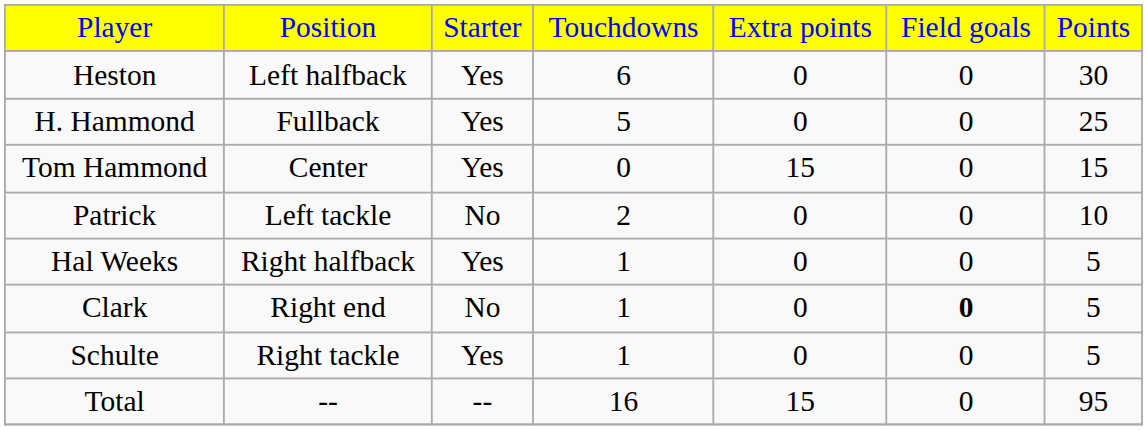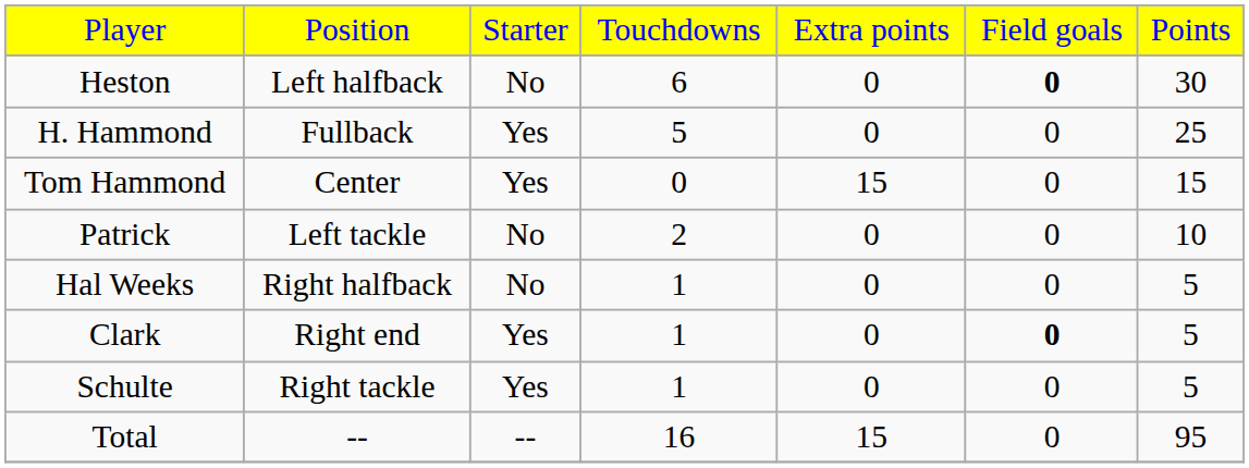Heston | column 3: Yes -> No
Heston | column 6: normal -> bold
Hal Weeks | column 3: Yes -> No
Clark | column 3: No -> Yes
